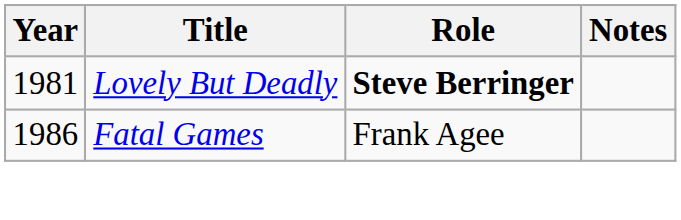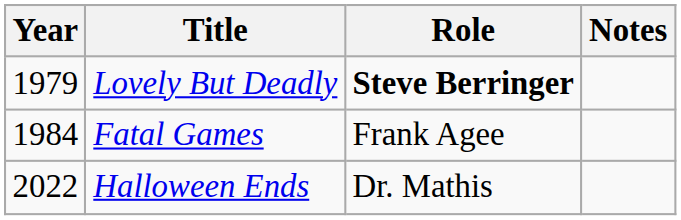Lovely But Deadly | Year: 1981 -> 1979
Fatal Games | Year: 1986 -> 1984
+ row: 2022 | Halloween Ends | Dr. Mathis
